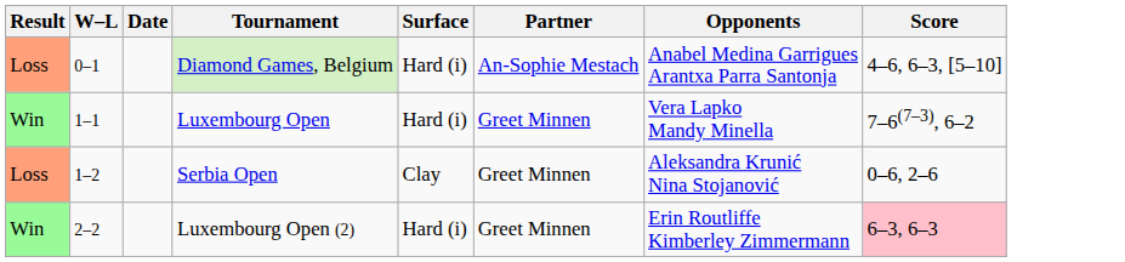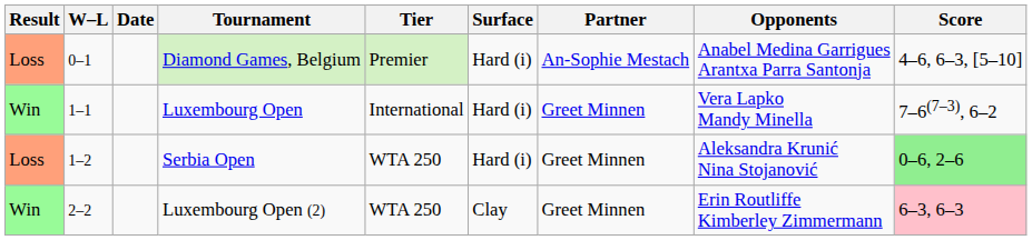+ column: Tier | Premier | International | WTA 250 | WTA 250
Serbia Open | Surface: Clay -> Hard (i)
Serbia Open | Score: no background -> lightgreen background
Luxembourg Open (2) | Surface: Hard (i) -> Clay
